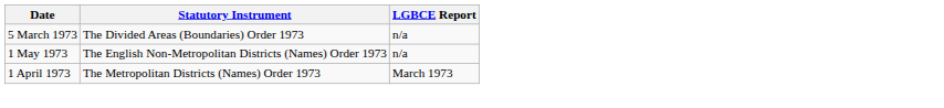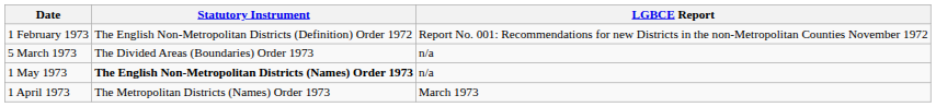+ row: 1 February 1973 | The English Non-Metropolitan Districts (Definition) Order 1972 | Report No. 001: Recommendations for new Districts in the non-Metropolitan Counties November 1972
1 May 1973 | Statutory Instrument: normal -> bold
